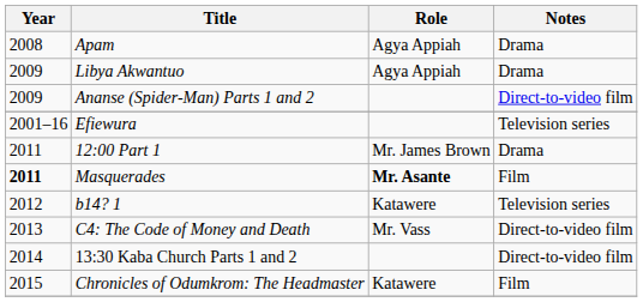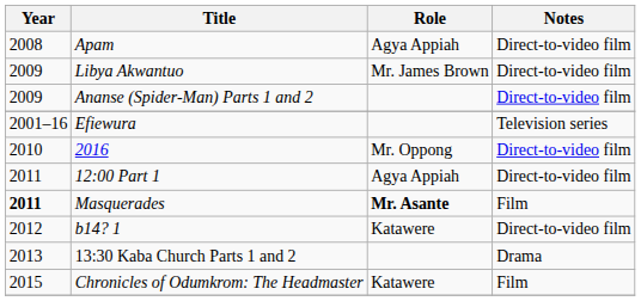Apam | Notes: Drama -> Direct-to-video film
Libya Akwantuo | Role: Agya Appiah -> Mr. James Brown
Libya Akwantuo | Notes: Drama -> Direct-to-video film
+ row: 2010 | 2016 | Mr. Oppong | Direct-to-video film
12:00 Part 1 | Role: Mr. James Brown -> Agya Appiah
12:00 Part 1 | Notes: Drama -> Direct-to-video film
b14? 1 | Notes: Television series -> Direct-to-video film
- row: 2013 | C4: The Code of Money and Death | Mr. Vass | Direct-to-video film
13:30 Kaba Church Parts 1 and 2 | Year: 2014 -> 2013
13:30 Kaba Church Parts 1 and 2 | Notes: Direct-to-video film -> Drama
